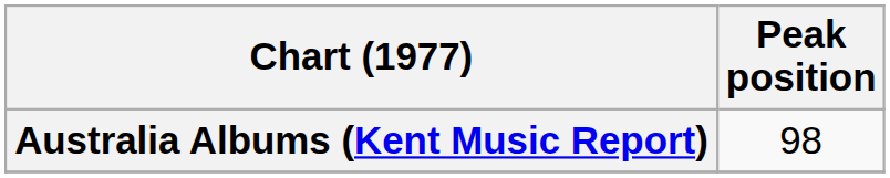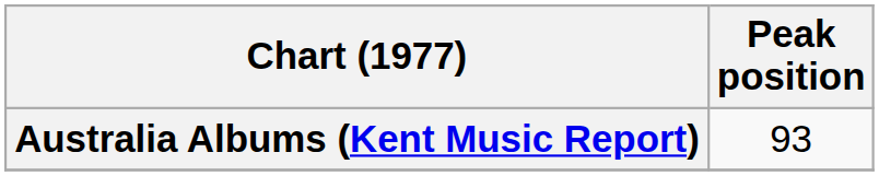Australia Albums (Kent Music Report) | Peak position: 98 -> 93
